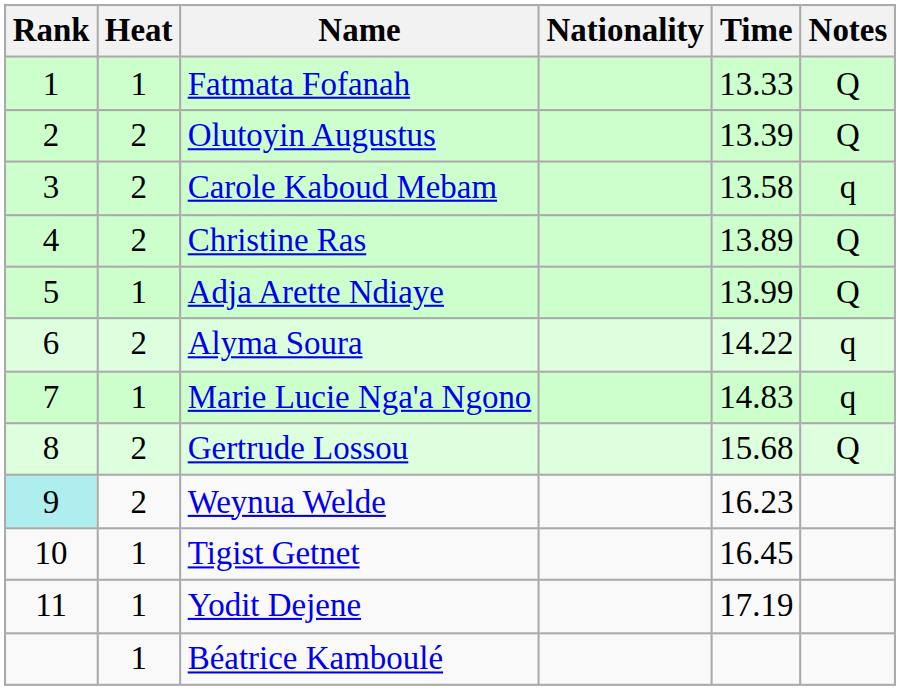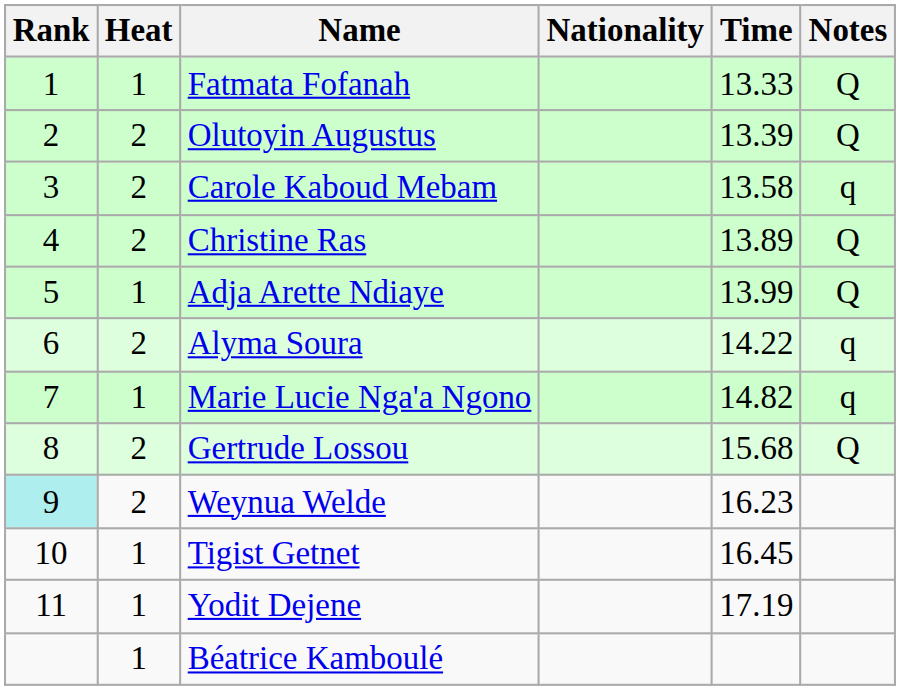Marie Lucie Nga'a Ngono | Time: 14.83 -> 14.82
